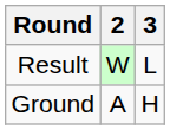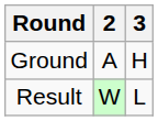rows swapped: Ground <-> Result
